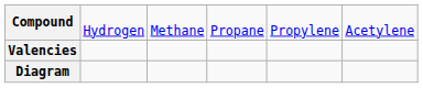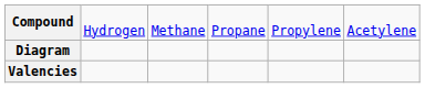rows swapped: Diagram <-> Valencies
